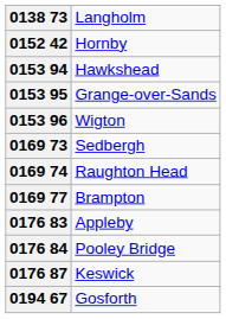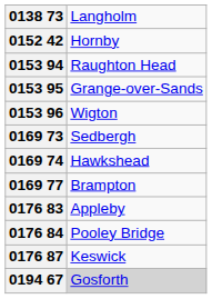0153 94 | column 2: Hawkshead -> Raughton Head
0169 74 | column 2: Raughton Head -> Hawkshead
0194 67 | column 2: no background -> lightgrey background
